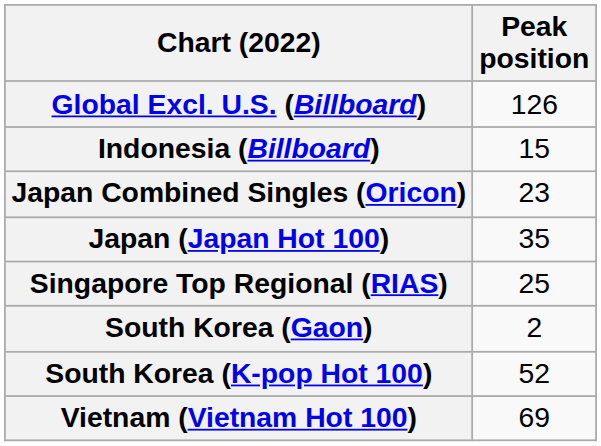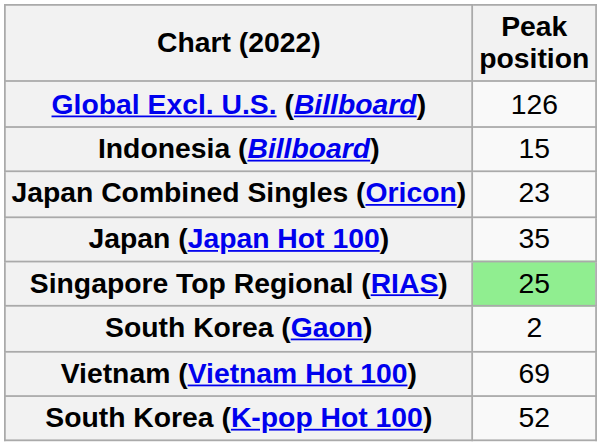Singapore Top Regional (RIAS) | Peak position: no background -> lightgreen background
rows swapped: South Korea (K-pop Hot 100) <-> Vietnam (Vietnam Hot 100)
